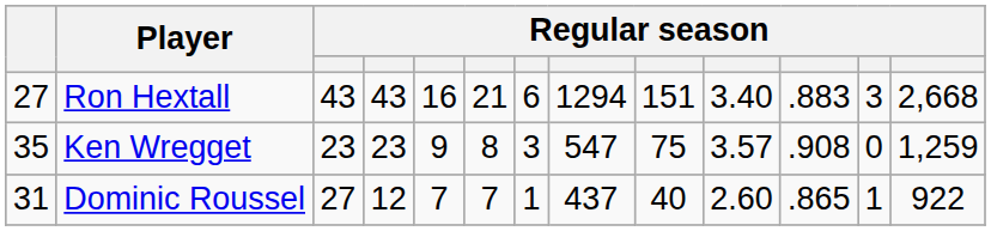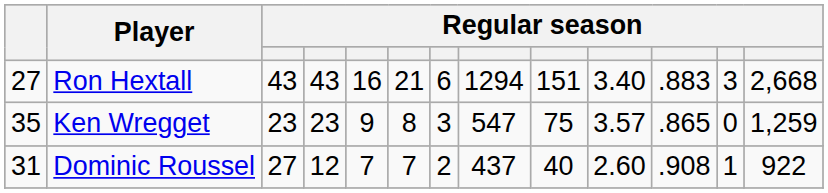Ken Wregget | column 11: .908 -> .865
Dominic Roussel | column 7: 1 -> 2
Dominic Roussel | column 11: .865 -> .908
